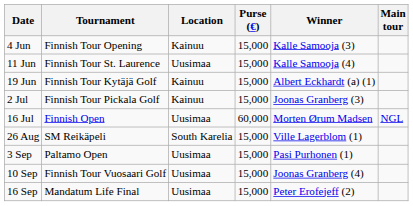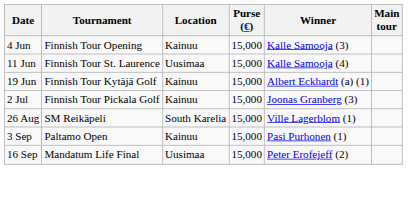- row: 16 Jul | Finnish Open | Uusimaa | 60,000 | Morten Ørum Madsen | NGL
3 Sep | Location: Uusimaa -> Kainuu
- row: 10 Sep | Finnish Tour Vuosaari Golf | Uusimaa | 15,000 | Joonas Granberg (4)
